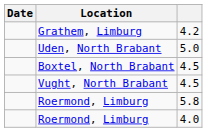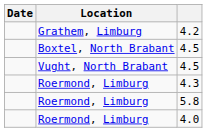- row: Uden, North Brabant | 5.0
+ row: Roermond, Limburg | 4.3
